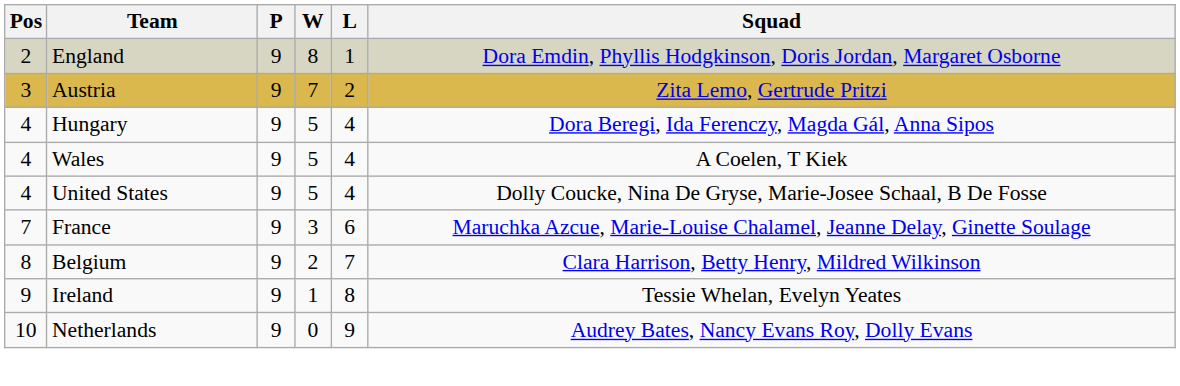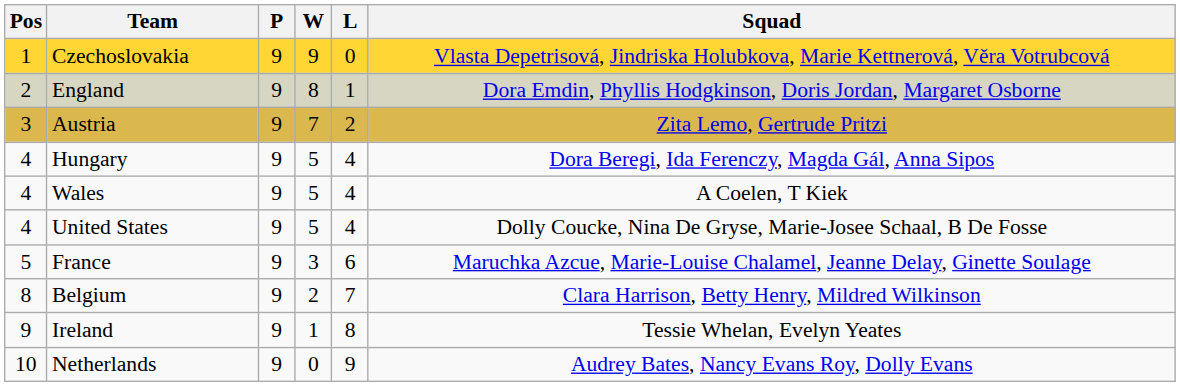+ row: 1 | Czechoslovakia | 9 | 9 | 0 | Vlasta Depetrisová, Jindriska Holubkova, Marie Kettnerová, Věra Votrubcová
France | Pos: 7 -> 5
